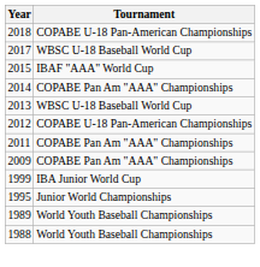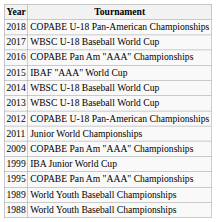+ row: 2016 | COPABE Pan Am "AAA" Championships
2014 | Tournament: COPABE Pan Am "AAA" Championships -> WBSC U-18 Baseball World Cup
2011 | Tournament: COPABE Pan Am "AAA" Championships -> Junior World Championships
1995 | Tournament: Junior World Championships -> COPABE Pan Am "AAA" Championships
